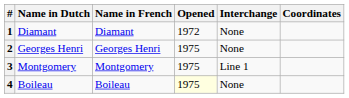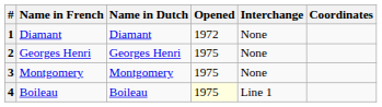columns swapped: Name in French <-> Name in Dutch
3 | Interchange: Line 1 -> None
4 | Interchange: None -> Line 1
